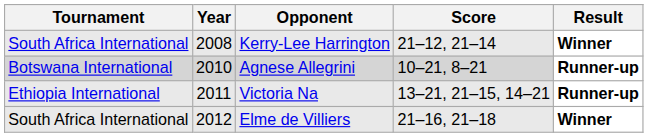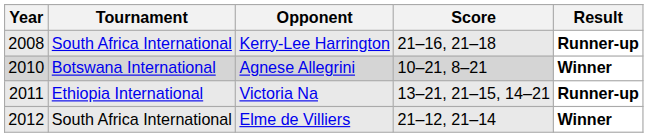columns swapped: Year <-> Tournament
Kerry-Lee Harrington | Score: 21–12, 21–14 -> 21–16, 21–18
Kerry-Lee Harrington | Result: Winner -> Runner-up
Agnese Allegrini | Result: Runner-up -> Winner
Elme de Villiers | Score: 21–16, 21–18 -> 21–12, 21–14
